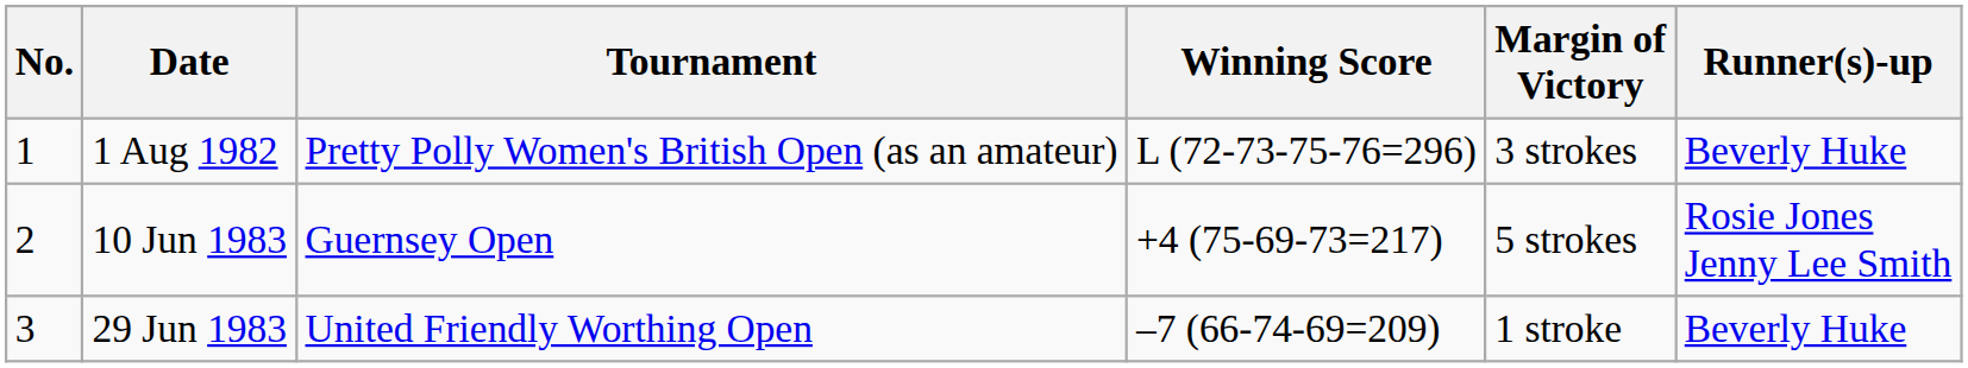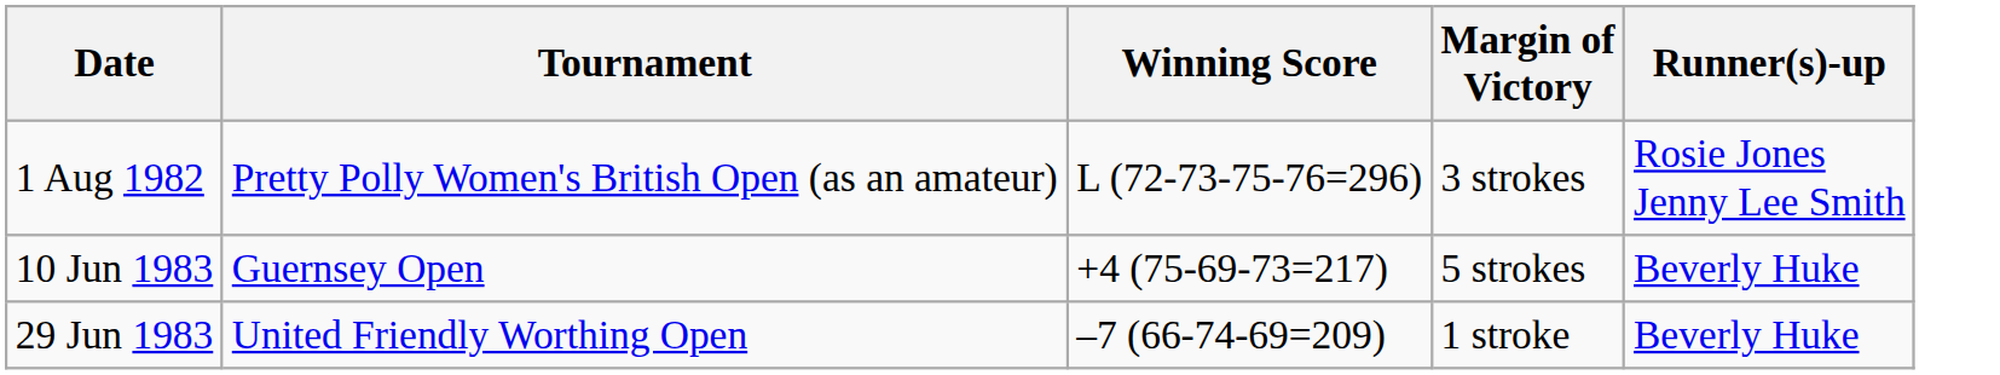- column: No. | 1 | 2 | 3
1 Aug 1982 | Runner(s)-up: Beverly Huke -> Rosie Jones Jenny Lee Smith
10 Jun 1983 | Runner(s)-up: Rosie Jones Jenny Lee Smith -> Beverly Huke
